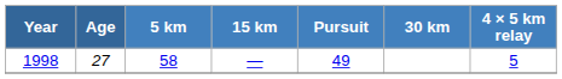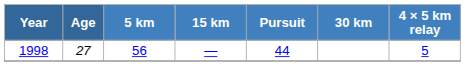1998 | 5 km: 58 -> 56
1998 | Pursuit: 49 -> 44
